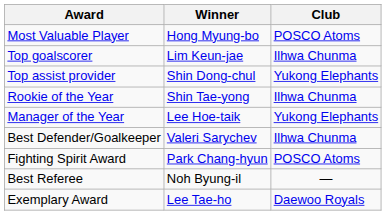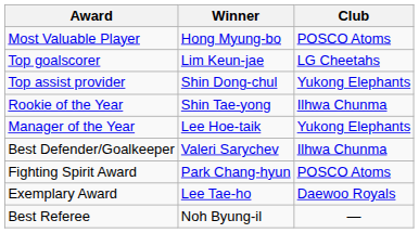Top goalscorer | Club: Ilhwa Chunma -> LG Cheetahs
rows swapped: Exemplary Award <-> Best Referee
